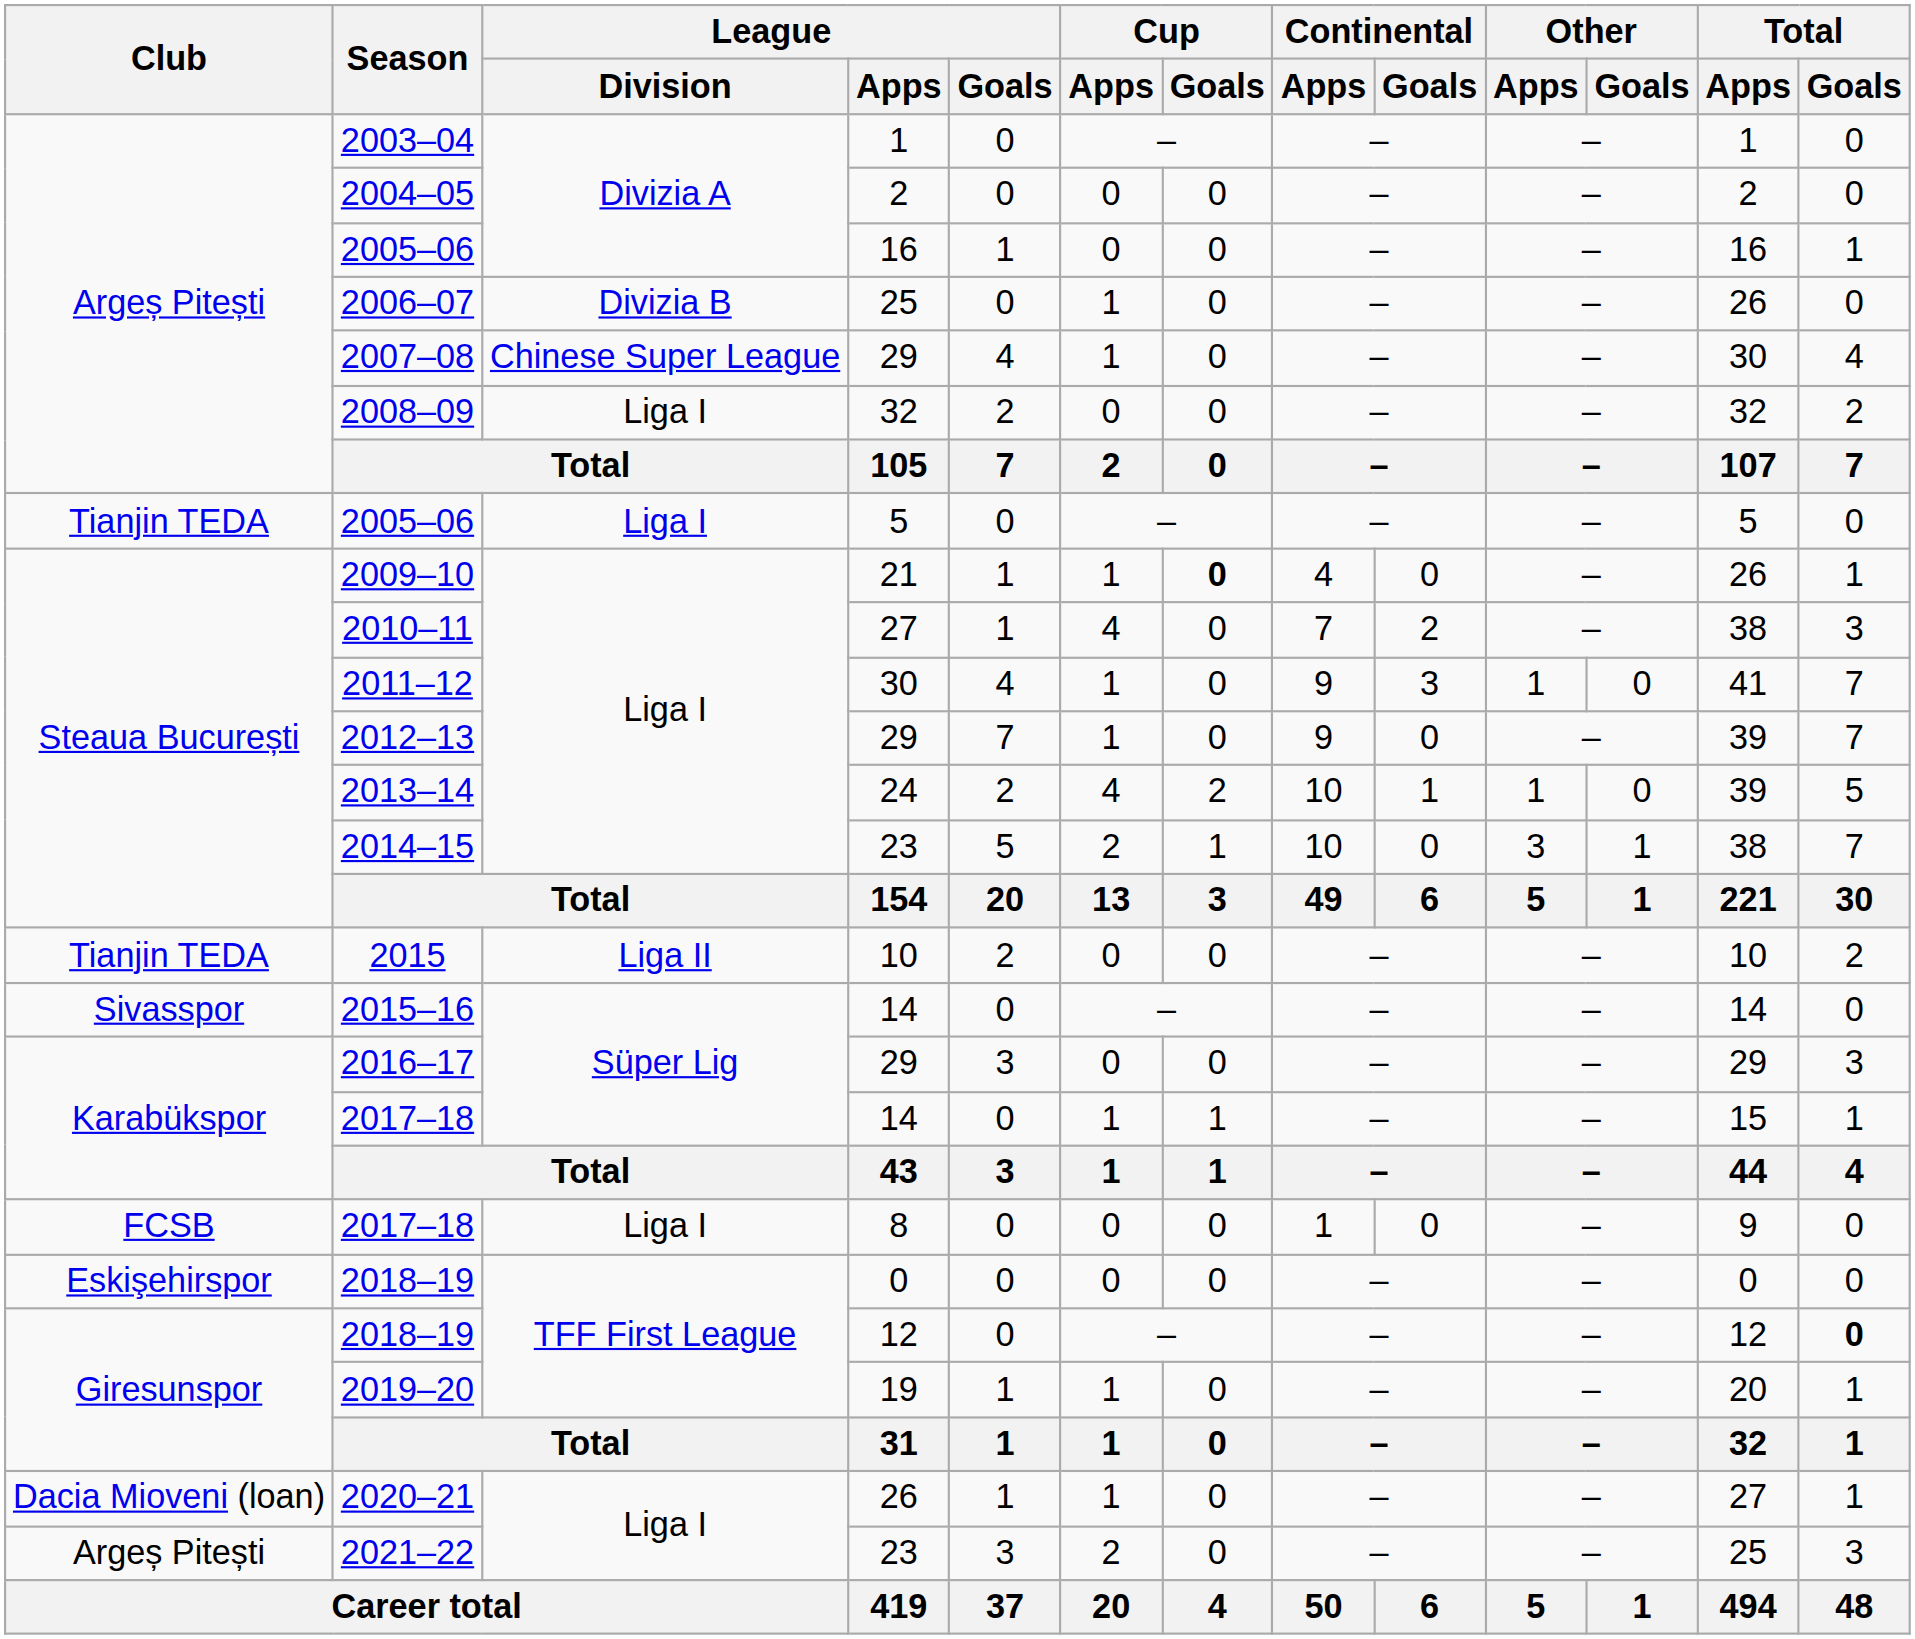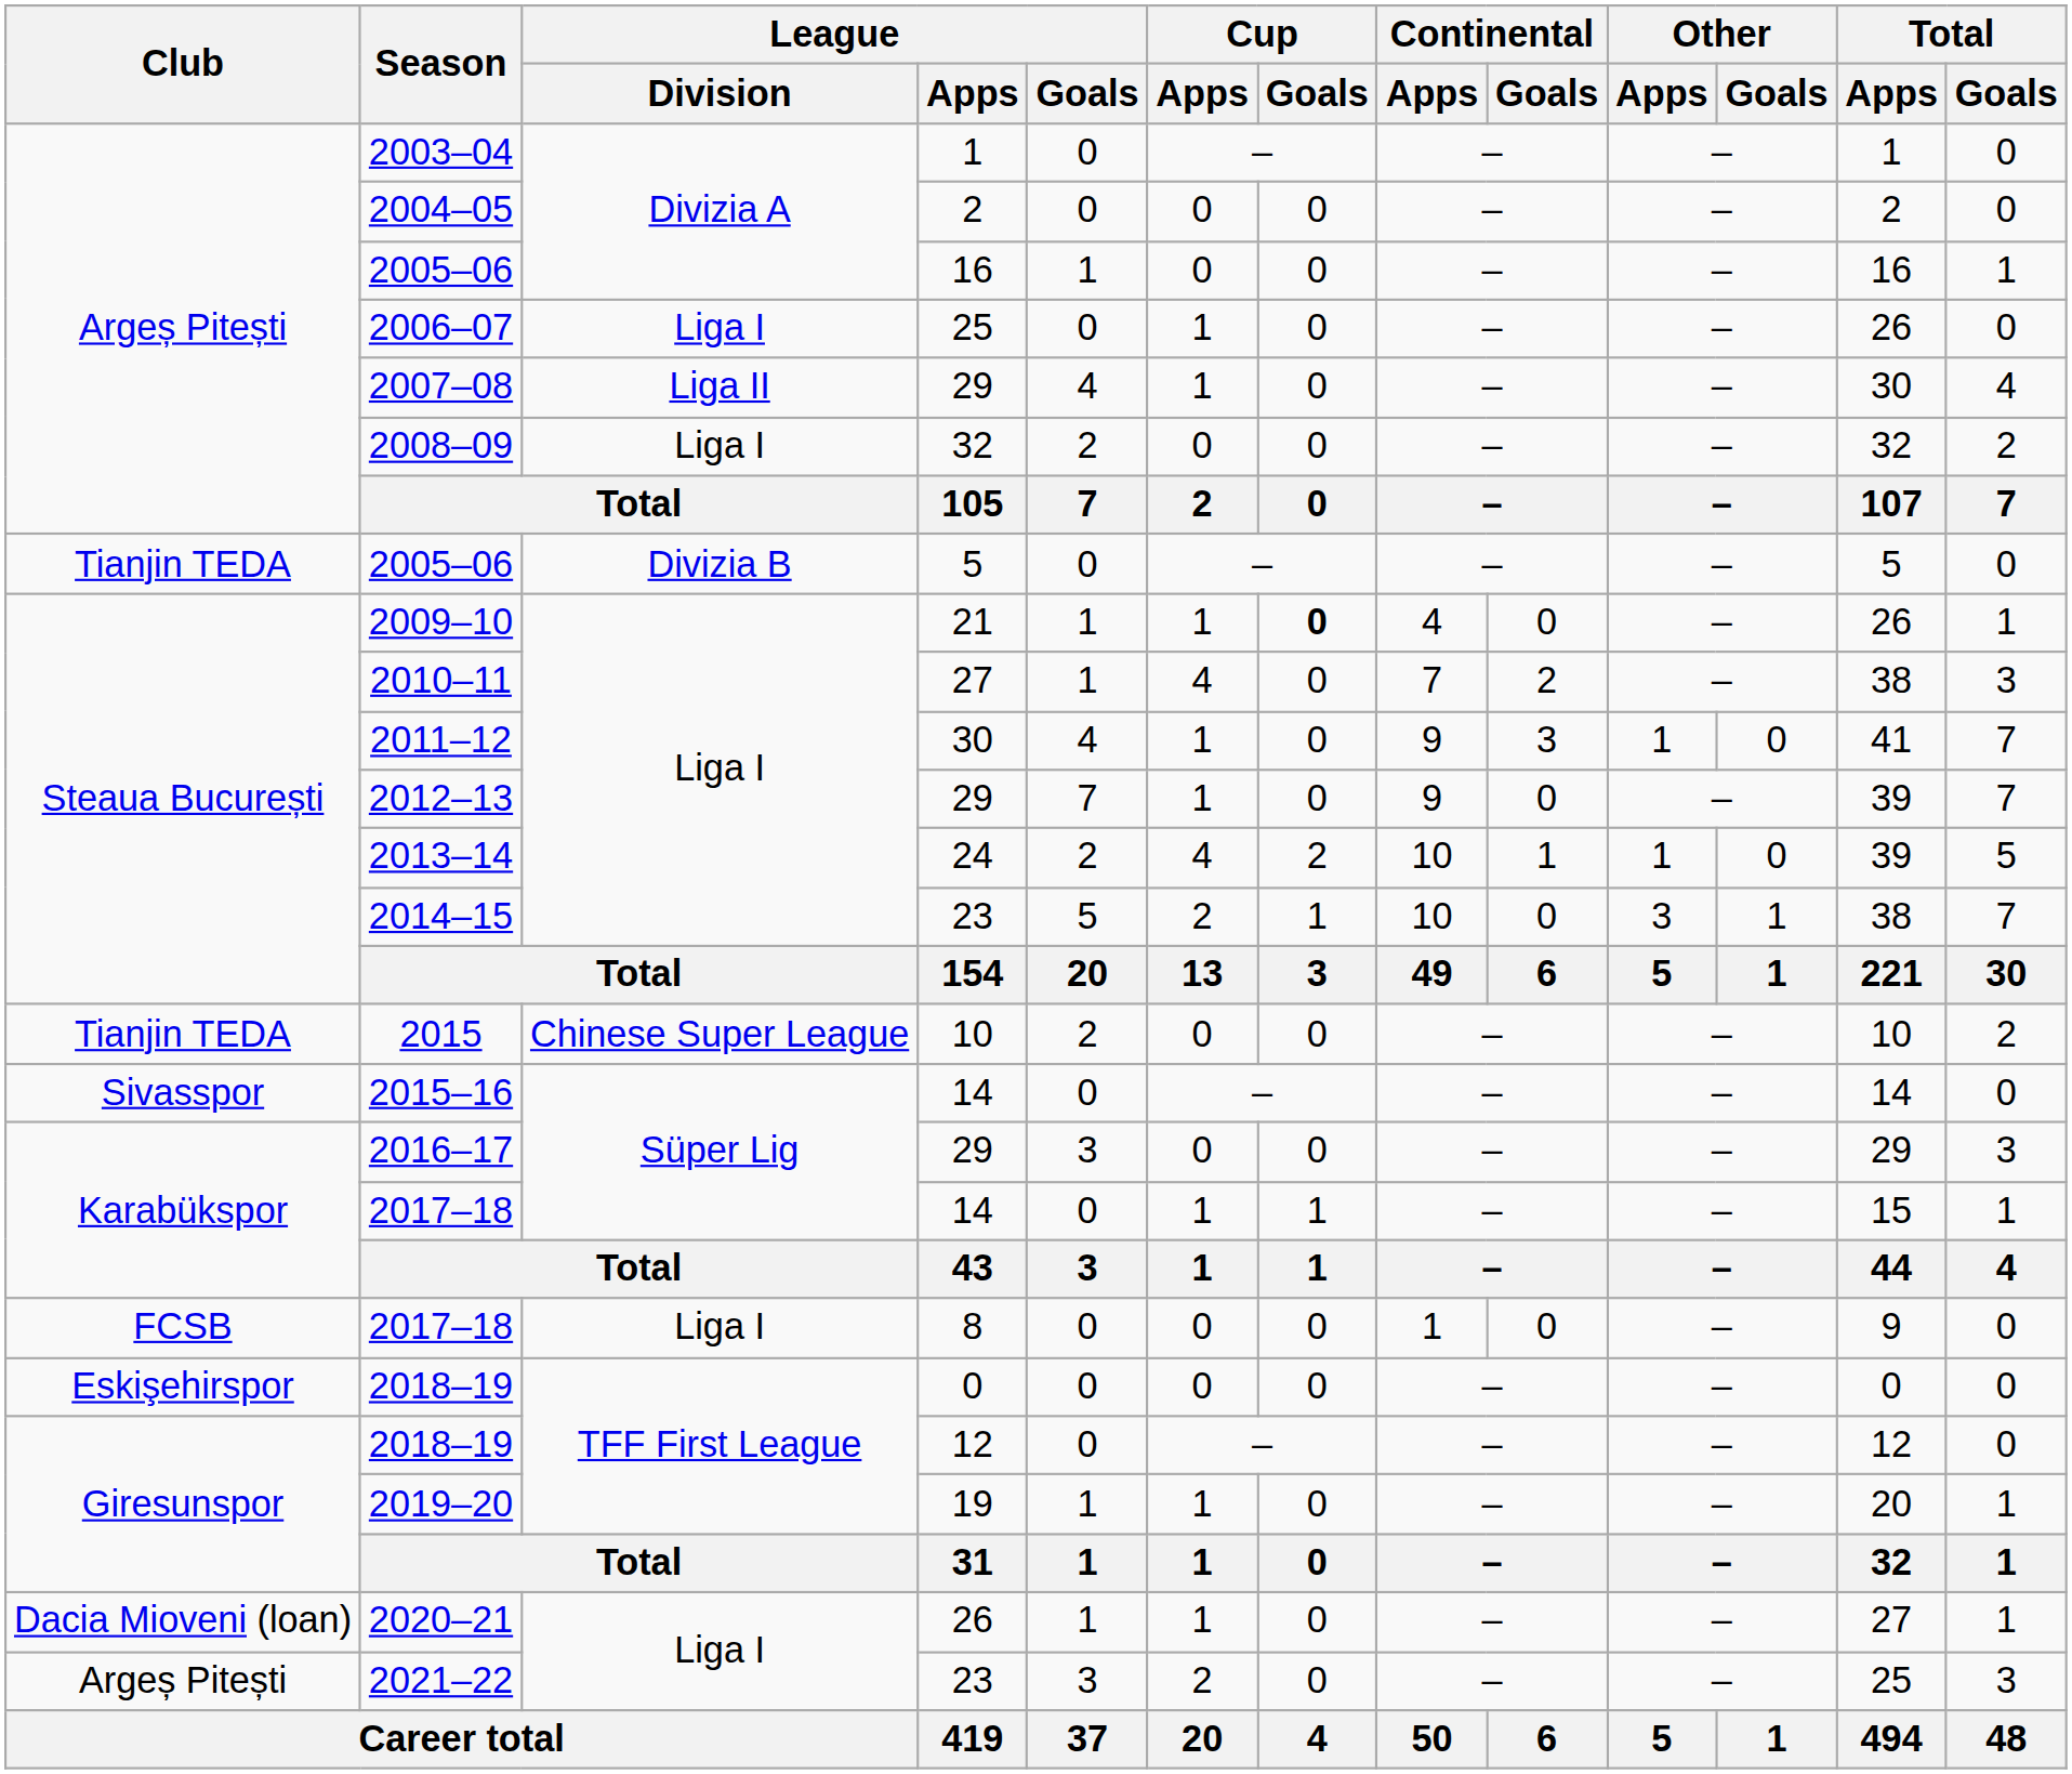2006–07 | League / Division: Divizia B -> Liga I
2007–08 | League / Division: Chinese Super League -> Liga II
2005–06 / 5 | League / Division: Liga I -> Divizia B
2015 | League / Division: Liga II -> Chinese Super League
2018–19 / 12 | Total / Goals: bold -> normal
